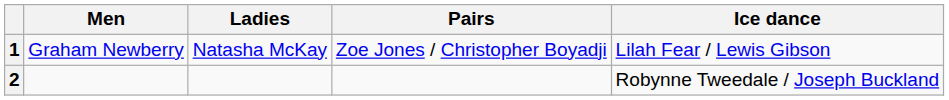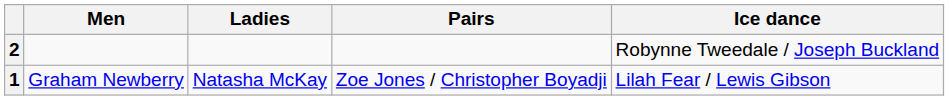rows swapped: 1 <-> 2
